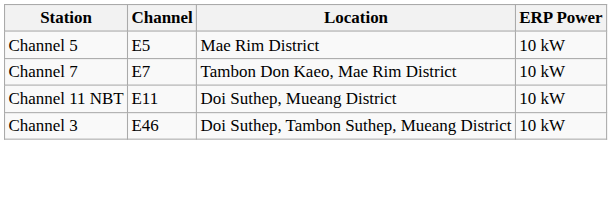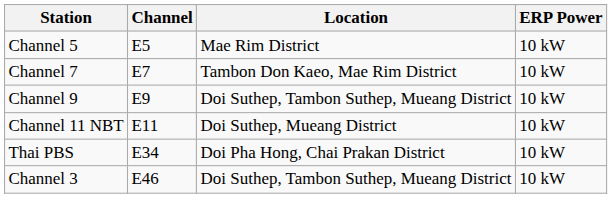+ row: Channel 9 | E9 | Doi Suthep, Tambon Suthep, Mueang District | 10 kW
+ row: Thai PBS | E34 | Doi Pha Hong, Chai Prakan District | 10 kW
